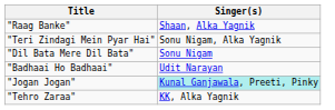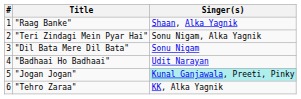+ column: # | 1 | 2 | 3 | 4 | 5 | 6
